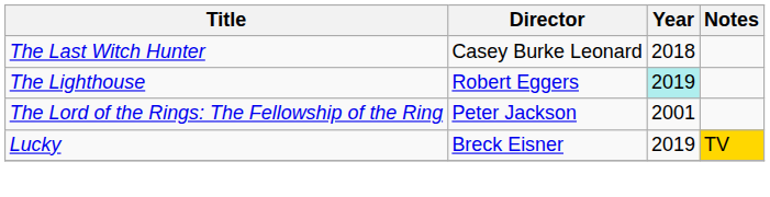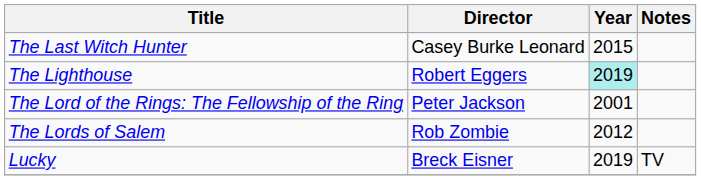The Last Witch Hunter | Year: 2018 -> 2015
+ row: The Lords of Salem | Rob Zombie | 2012
Lucky | Notes: gold background -> no background
